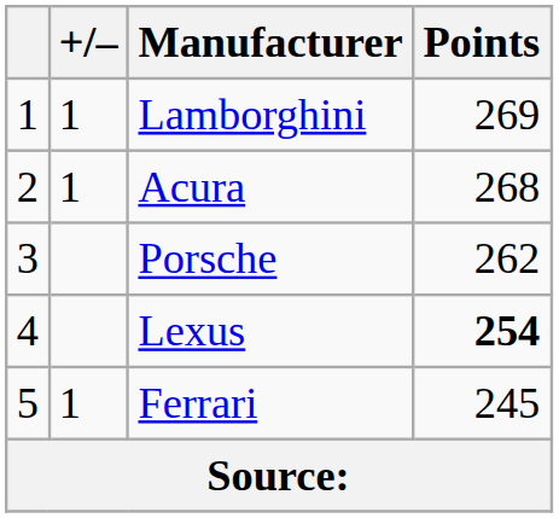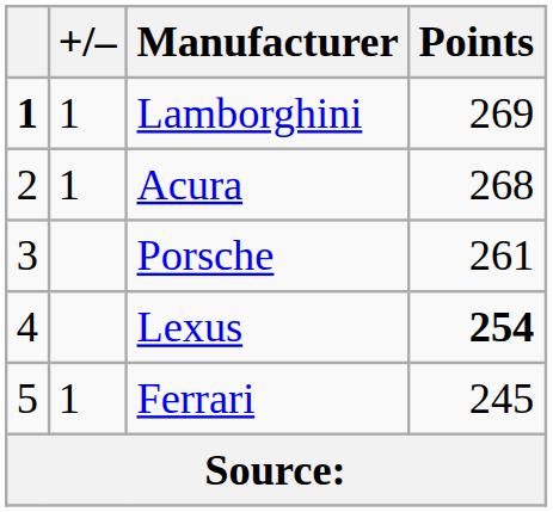Lamborghini | column 1: normal -> bold
Porsche | Points: 262 -> 261
